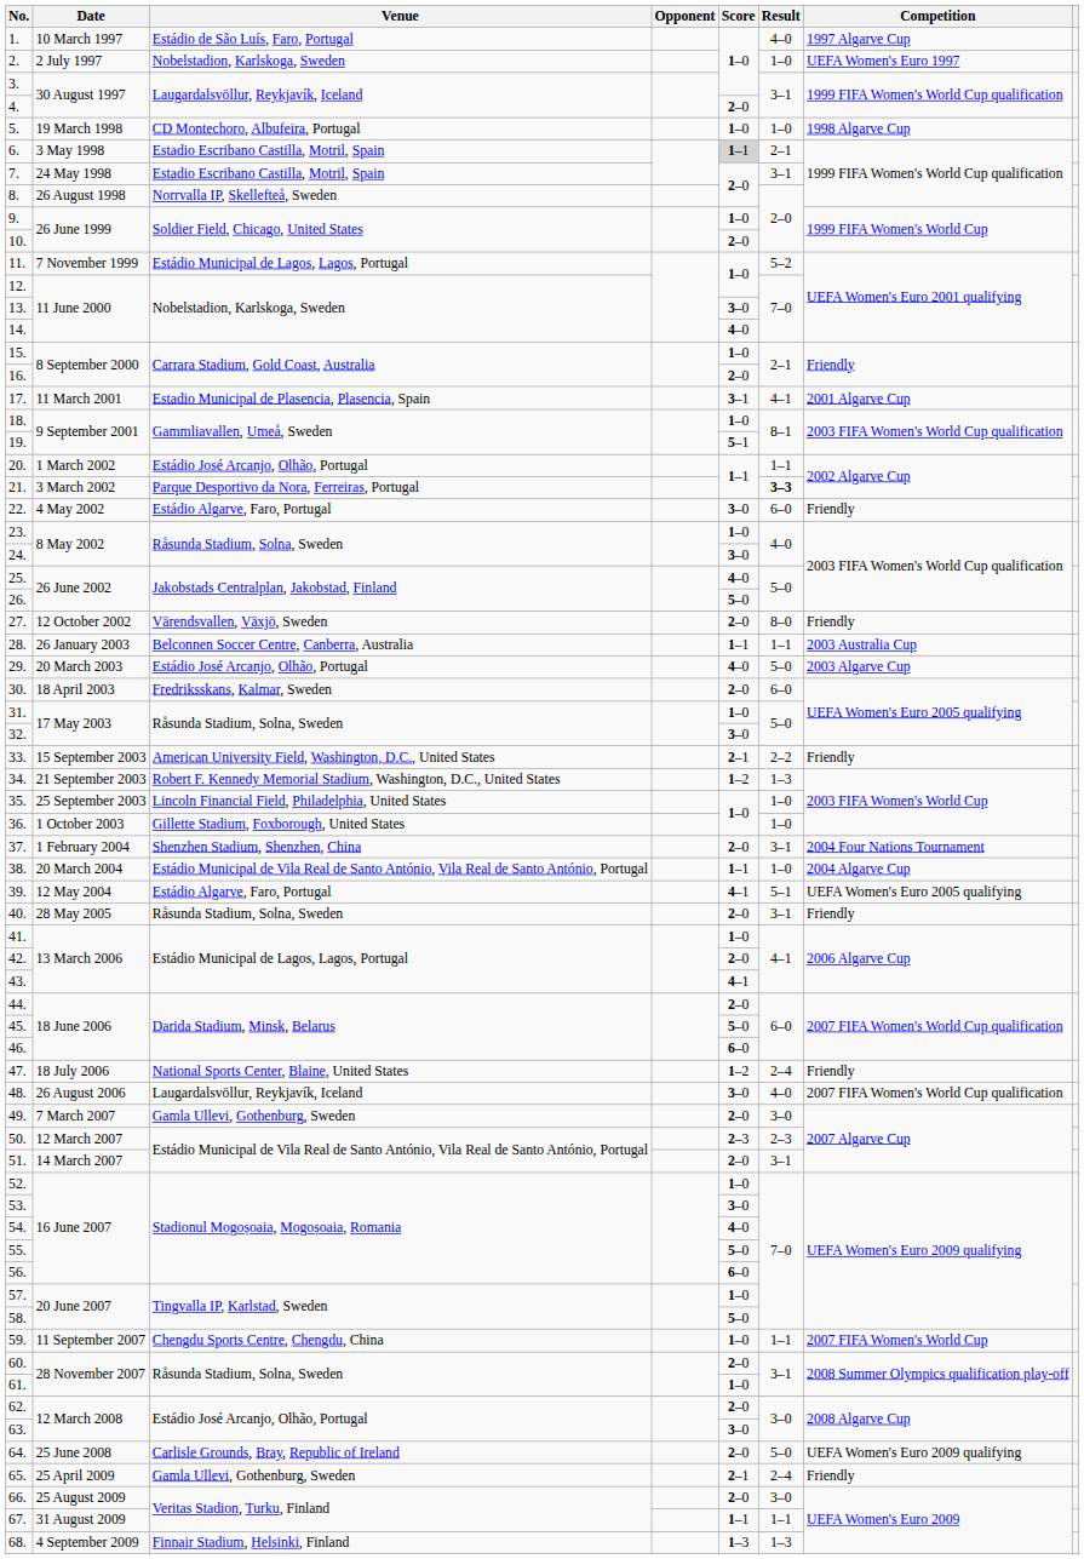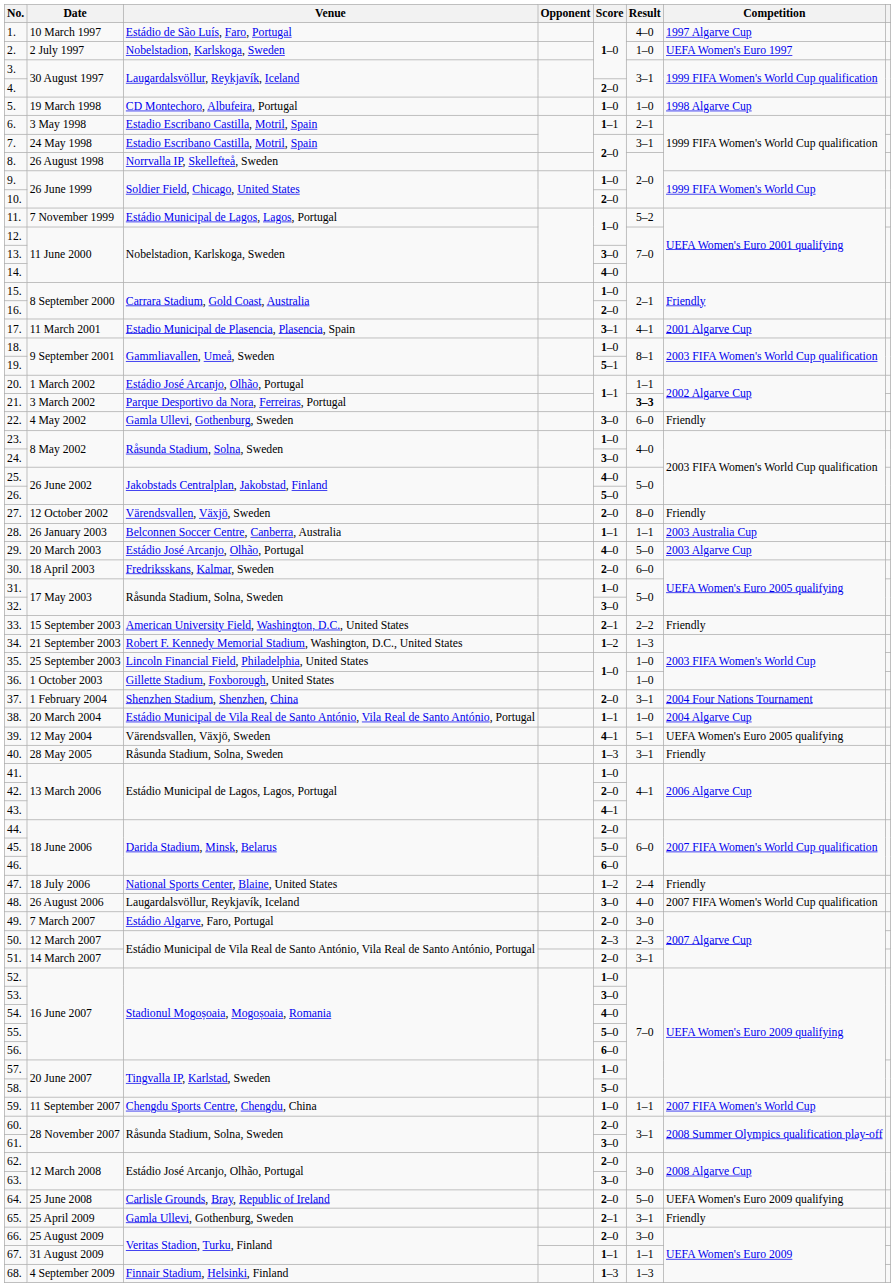6. | Score: lightgrey background -> no background
22. | Venue: Estádio Algarve, Faro, Portugal -> Gamla Ullevi, Gothenburg, Sweden
39. | Venue: Estádio Algarve, Faro, Portugal -> Värendsvallen, Växjö, Sweden
40. | Score: 2–0 -> 1–3
49. | Venue: Gamla Ullevi, Gothenburg, Sweden -> Estádio Algarve, Faro, Portugal
61. | Score: 1–0 -> 3–0
65. | Result: 2–4 -> 3–1
